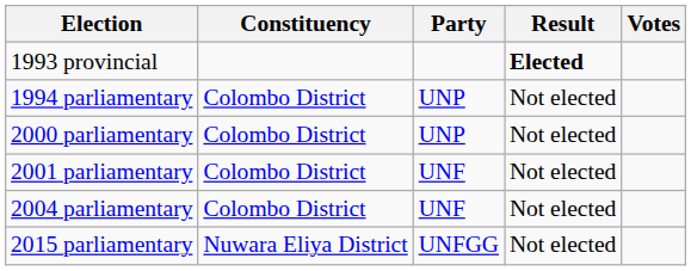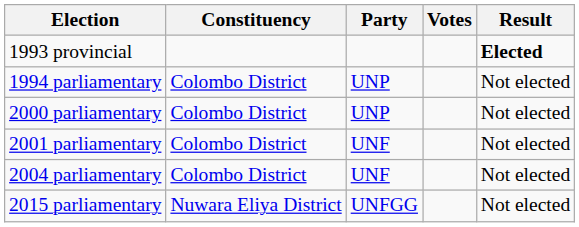columns swapped: Votes <-> Result
